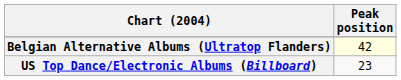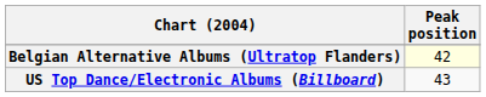US Top Dance/Electronic Albums (Billboard) | Peak position: 23 -> 43
